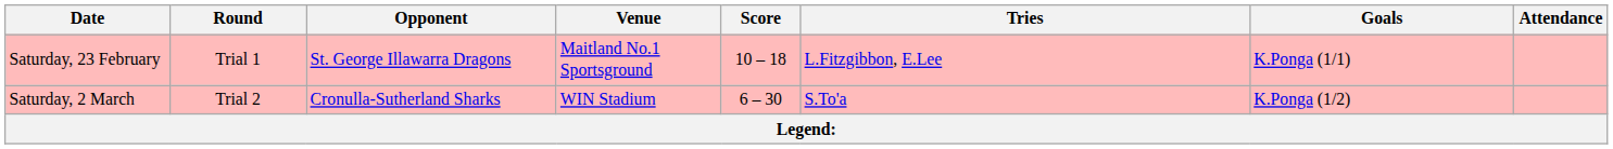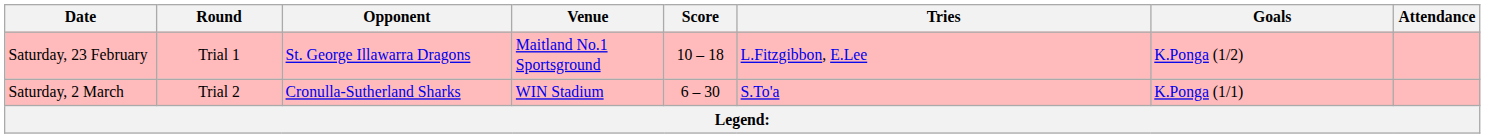Saturday, 23 February | Goals: K.Ponga (1/1) -> K.Ponga (1/2)
Saturday, 2 March | Goals: K.Ponga (1/2) -> K.Ponga (1/1)
